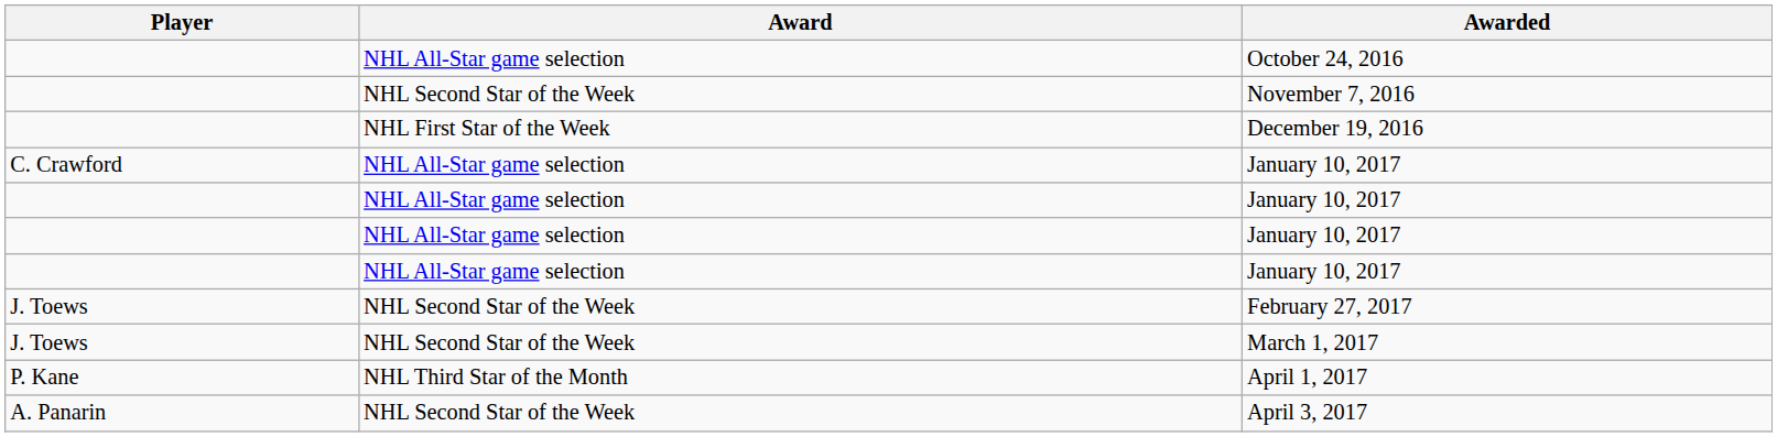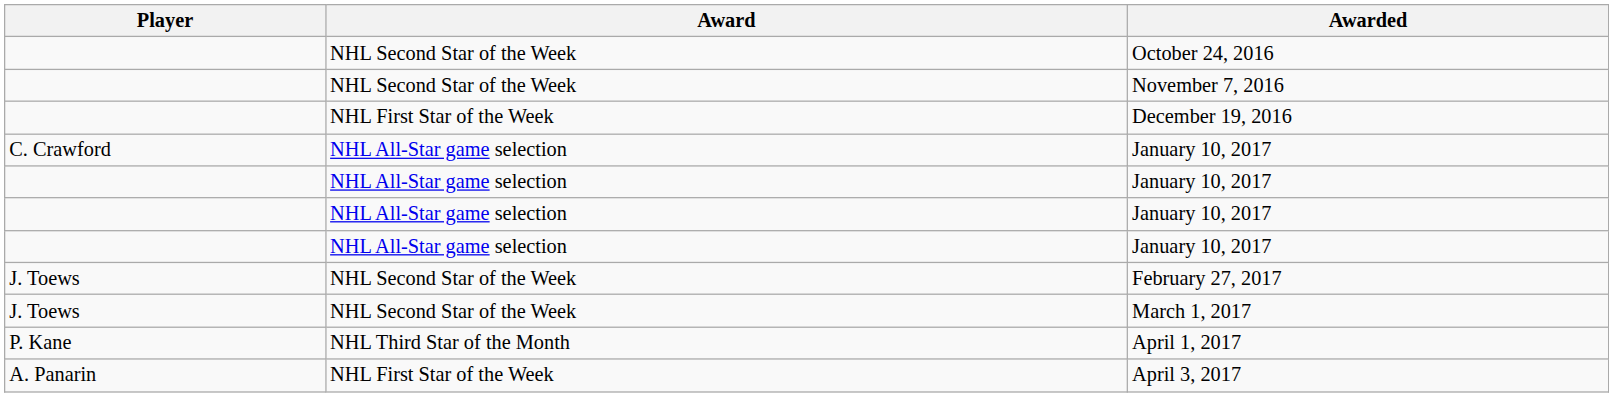October 24, 2016 | Award: NHL All-Star game selection -> NHL Second Star of the Week
April 3, 2017 | Award: NHL Second Star of the Week -> NHL First Star of the Week
